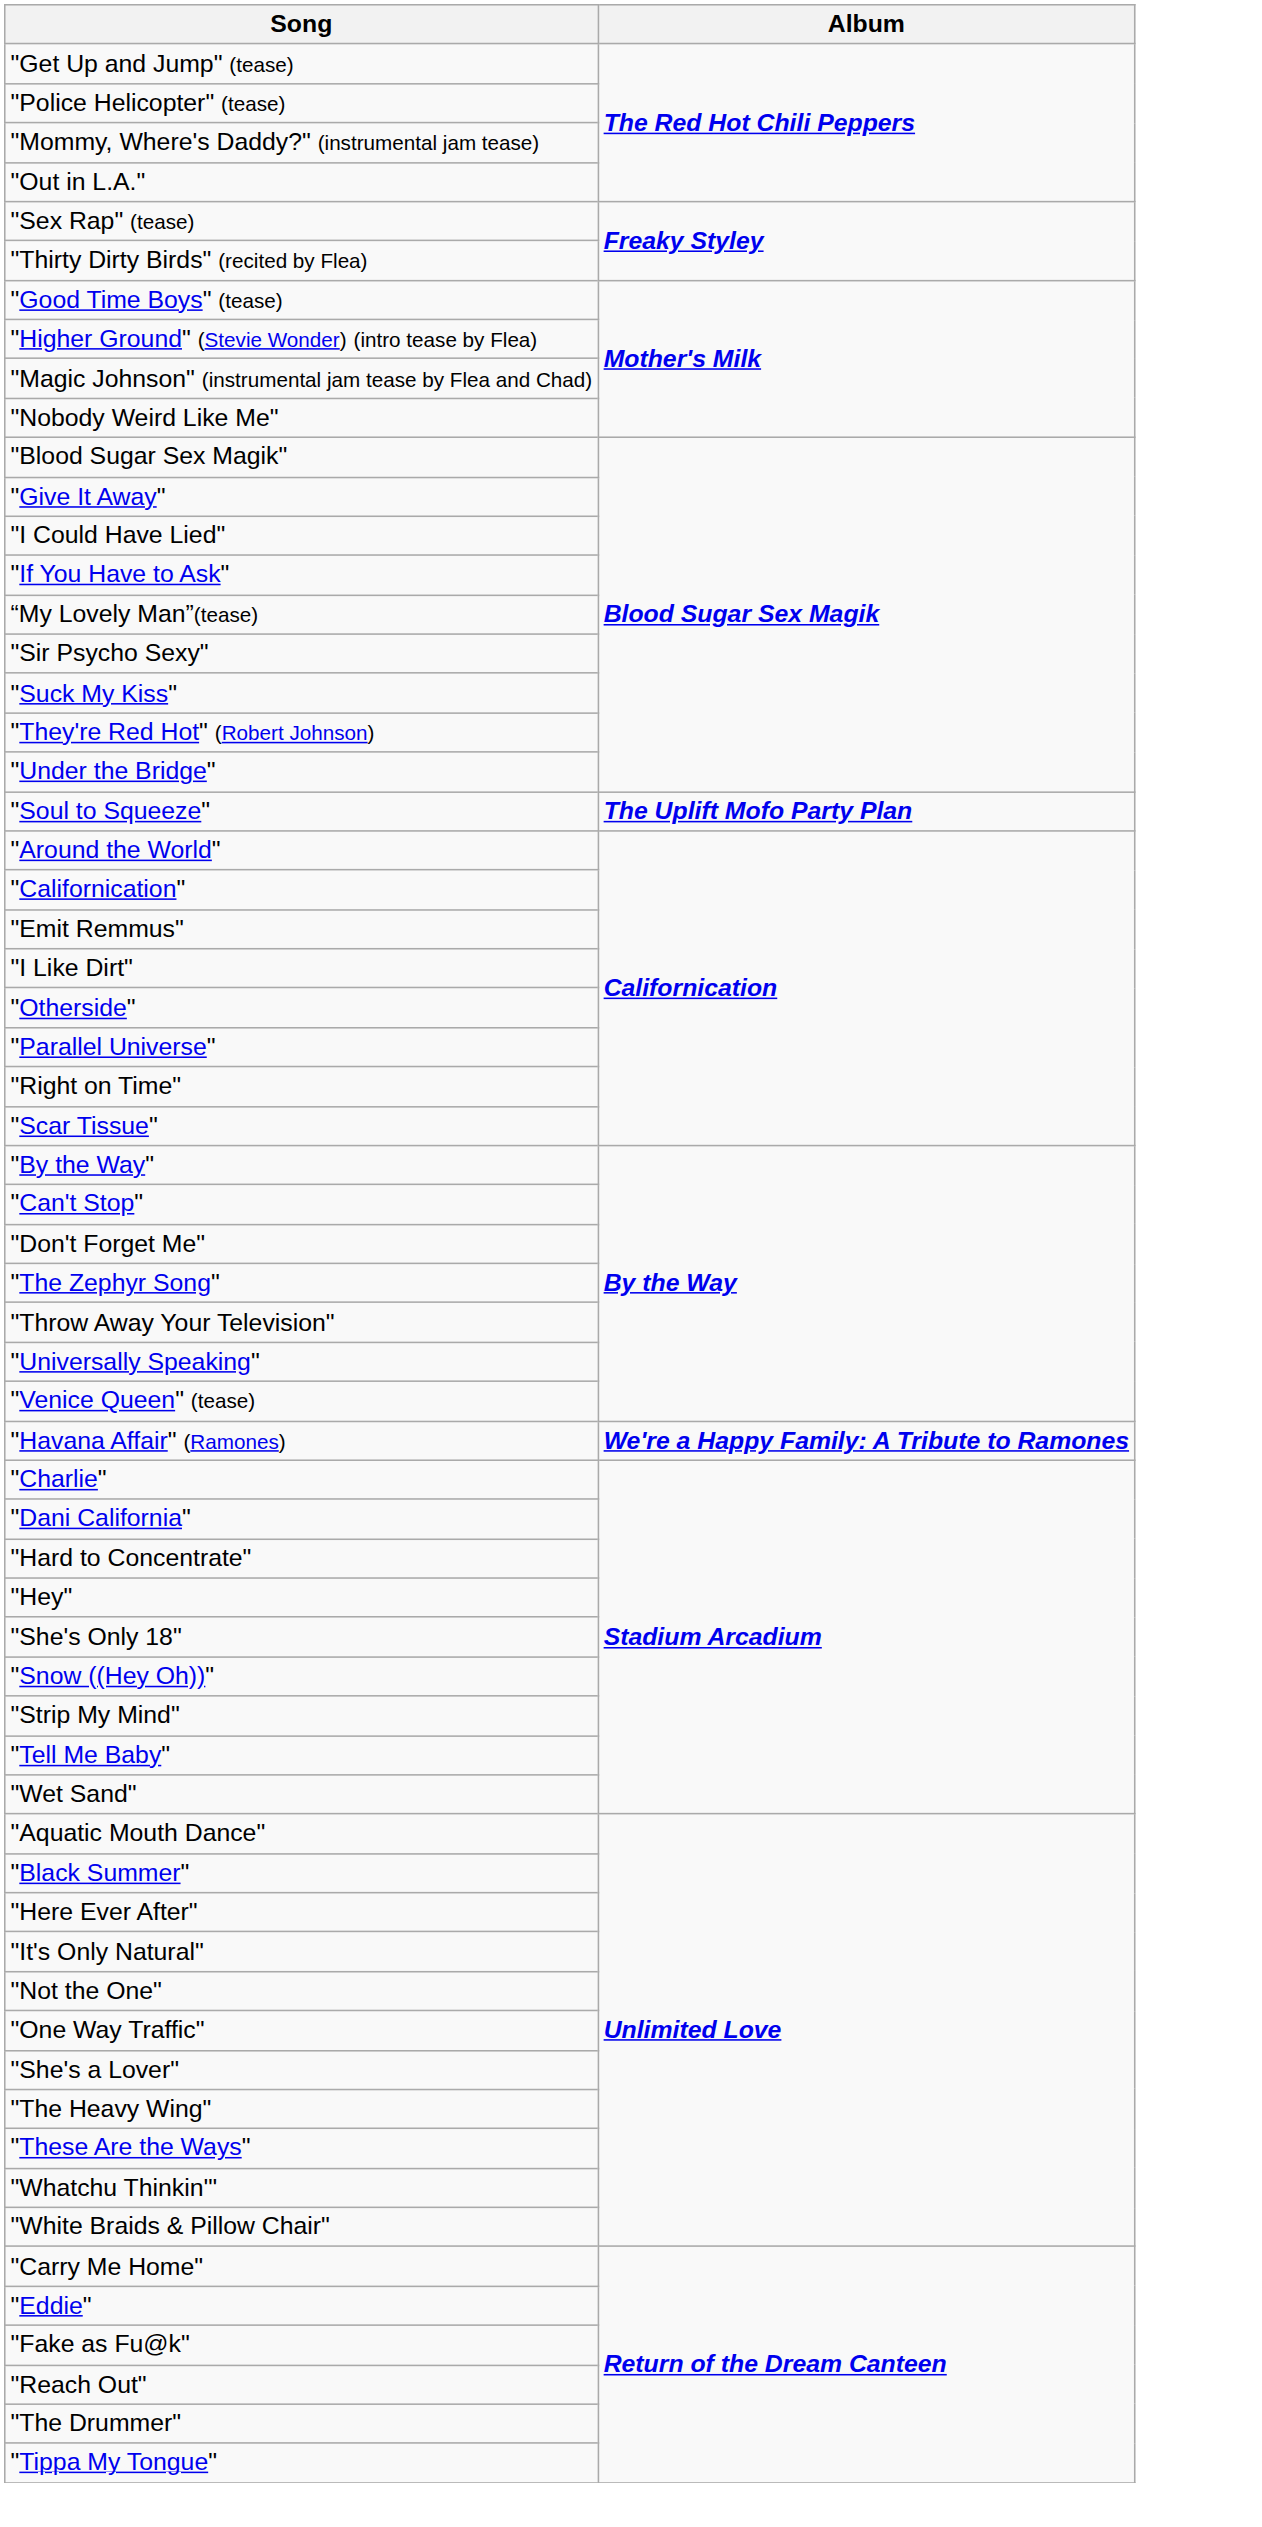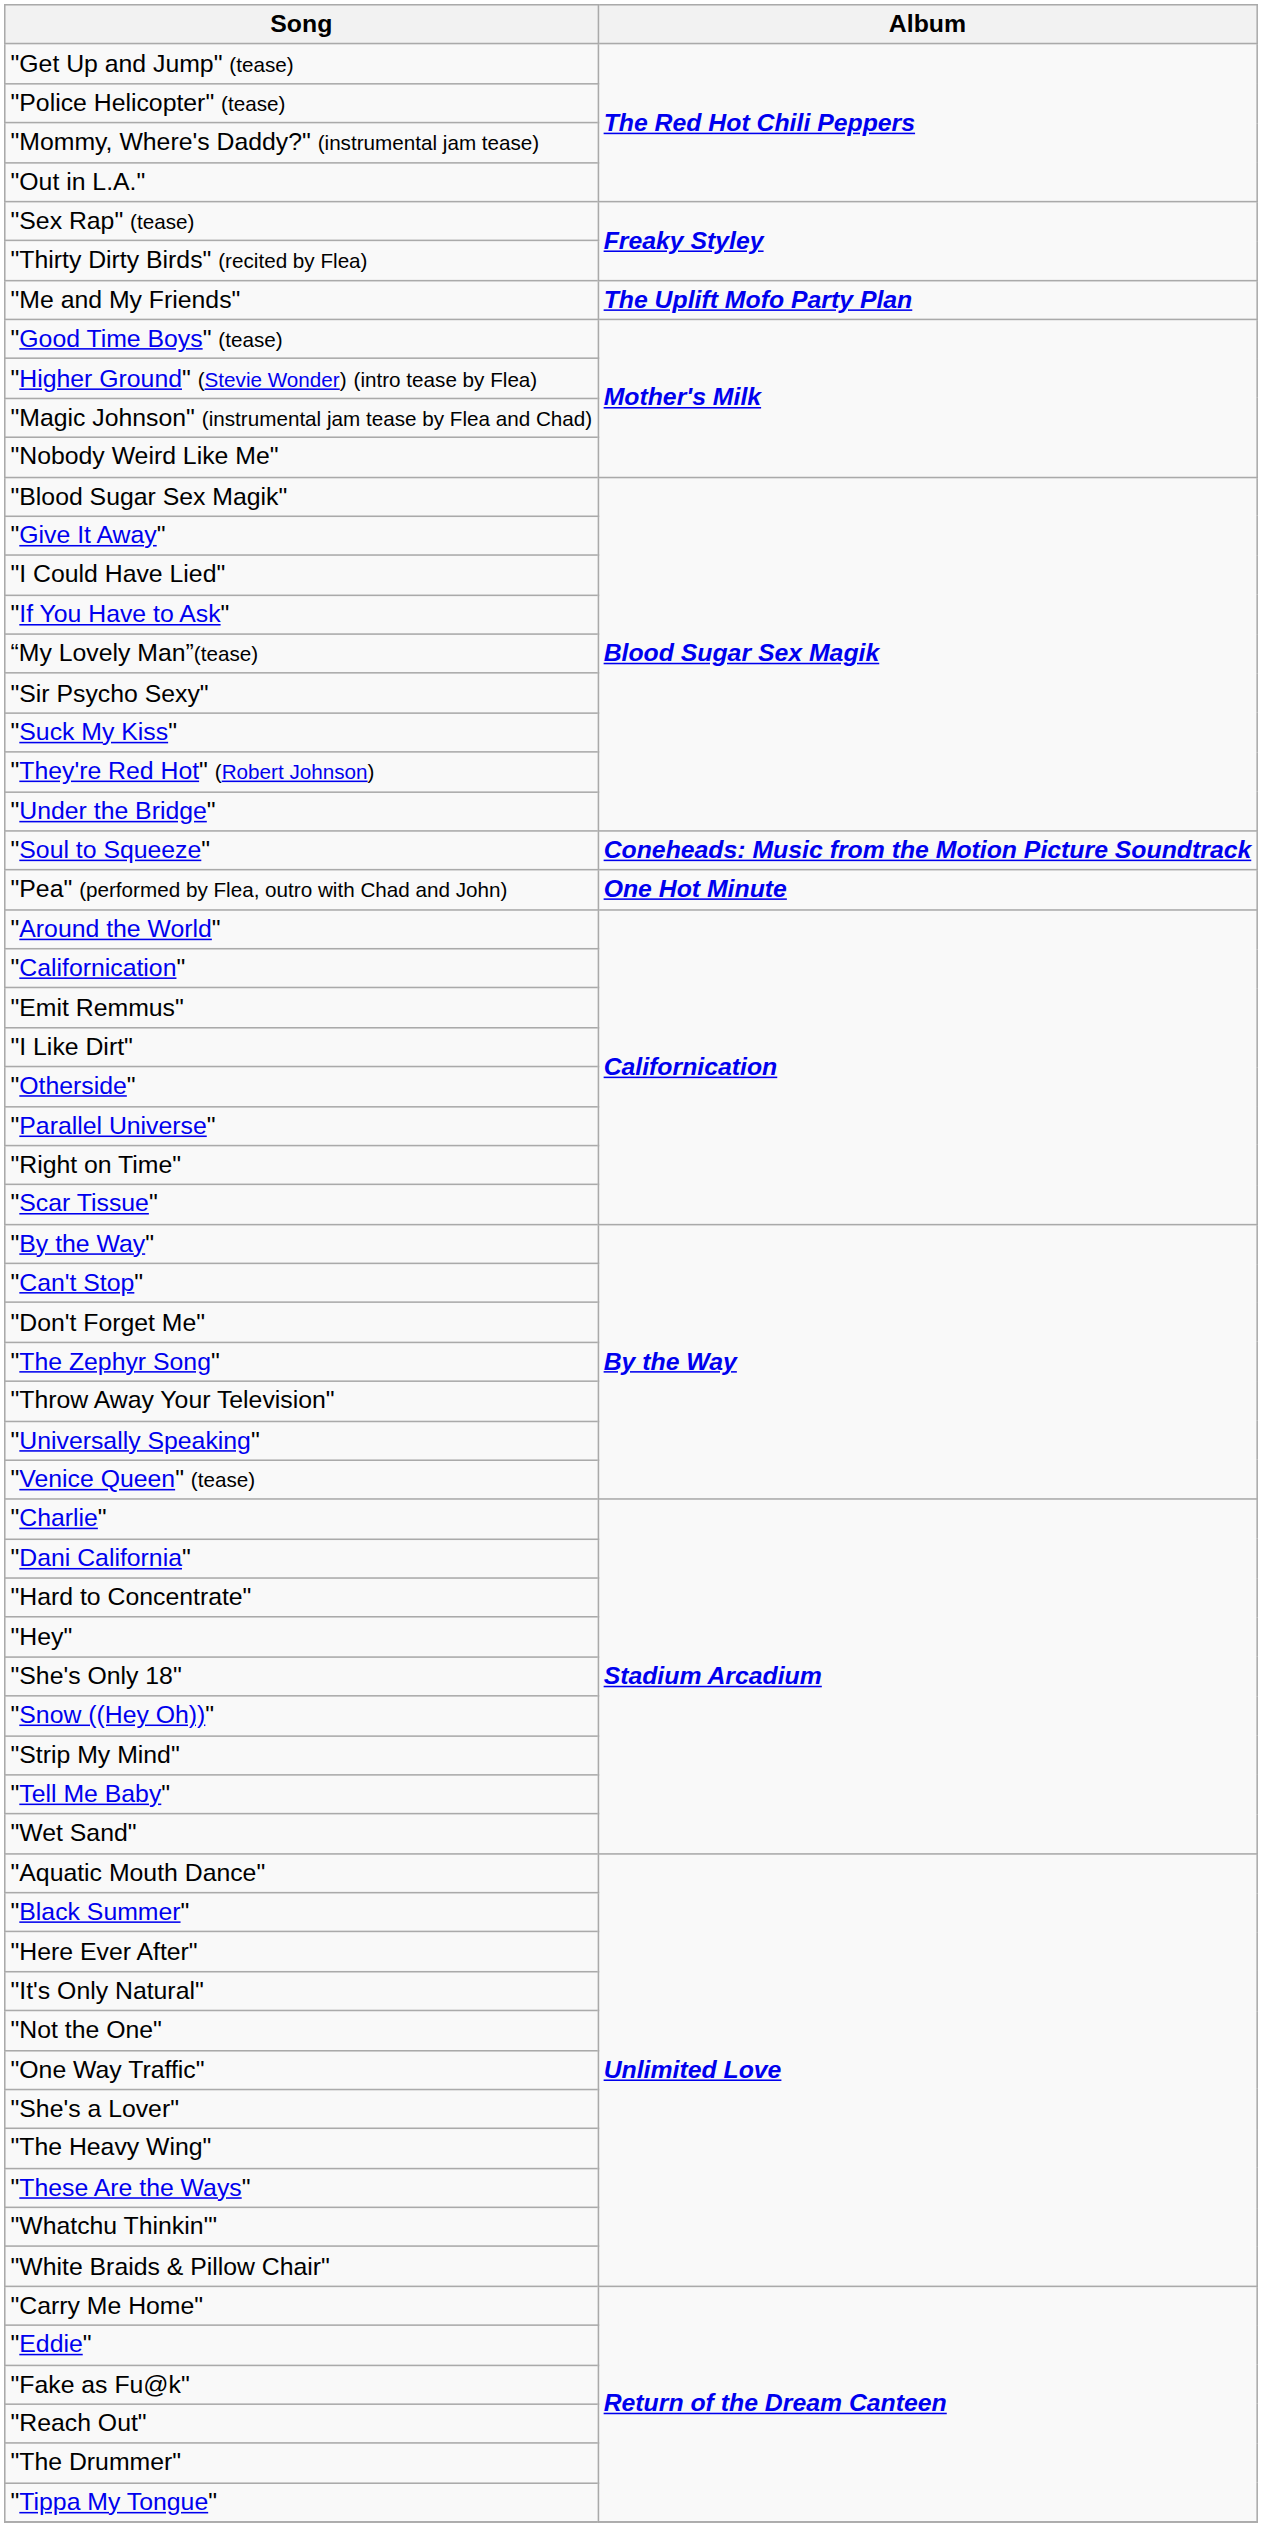+ row: "Me and My Friends" | The Uplift Mofo Party Plan
"Soul to Squeeze" | Album: The Uplift Mofo Party Plan -> Coneheads: Music from the Motion Picture Soundtrack
+ row: "Pea" (performed by Flea, outro with Chad and John) | One Hot Minute
- row: "Havana Affair" (Ramones) | We're a Happy Family: A Tribute to Ramones
